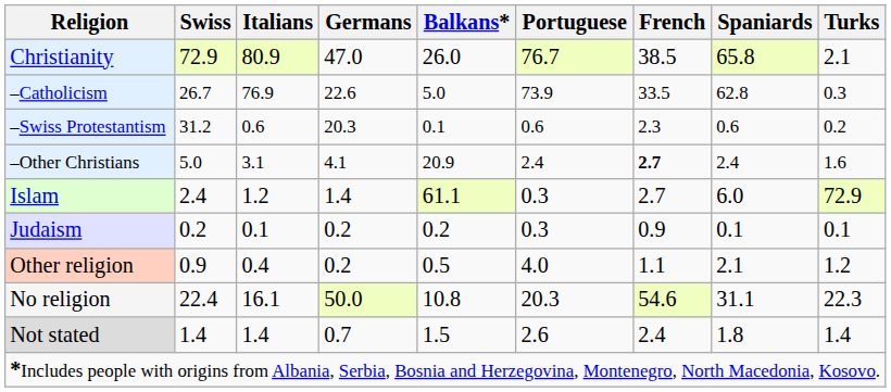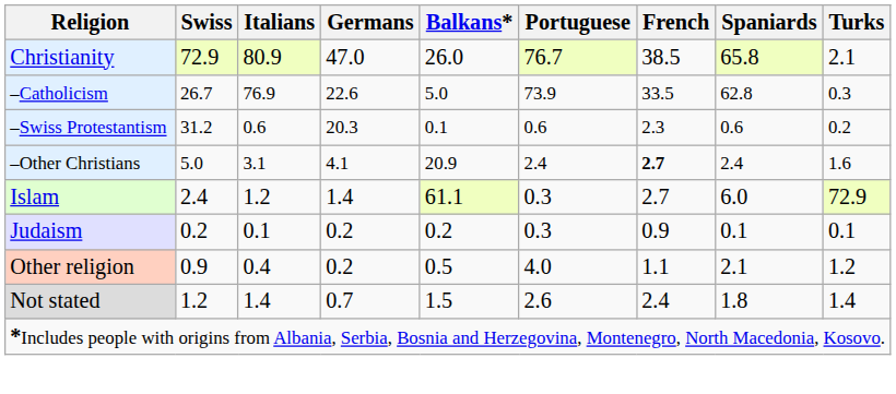- row: No religion | 22.4 | 16.1 | 50.0 | 10.8 | 20.3 | 54.6 | 31.1 | 22.3
Not stated | Swiss: 1.4 -> 1.2
